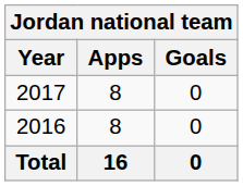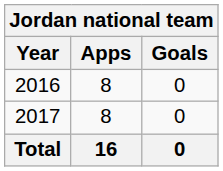rows swapped: 2016 <-> 2017
